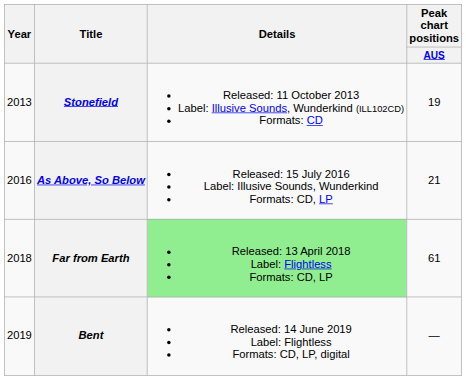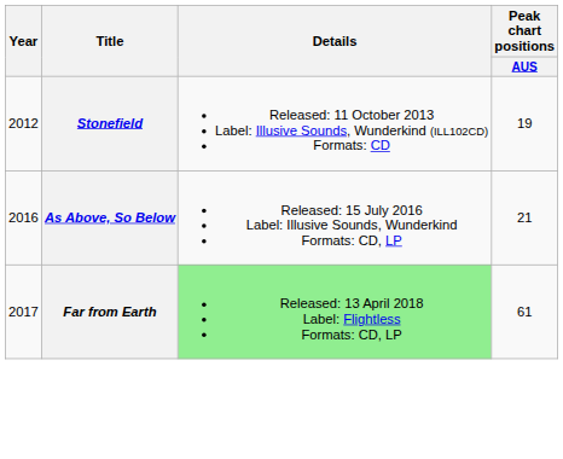Stonefield | Year: 2013 -> 2012
Far from Earth | Year: 2018 -> 2017
- row: 2019 | Bent | Released: 14 June 2019 Label: Flightless Formats: CD, LP, digital | —
